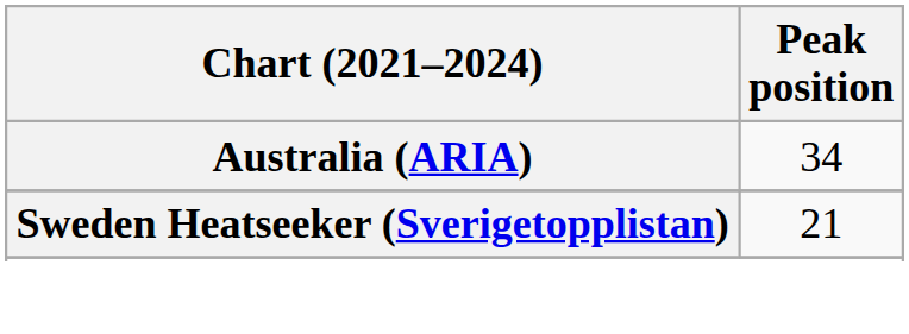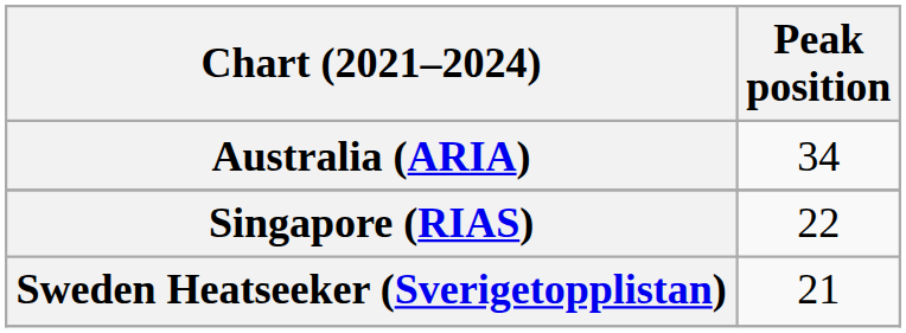+ row: Singapore (RIAS) | 22
